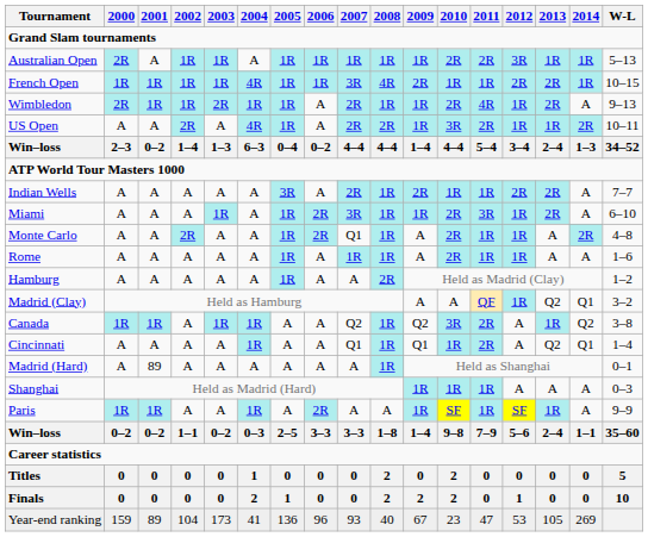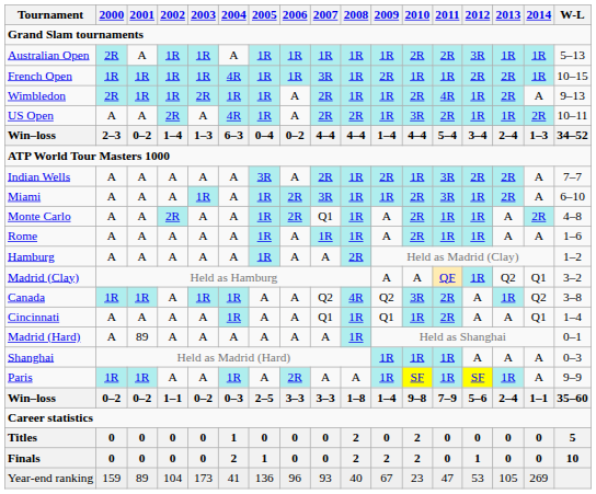French Open | 2008: 4R -> 1R
Indian Wells | 2011: 1R -> 3R
Canada | 2008: 1R -> 4R
Cincinnati | 2013: Q2 -> A
